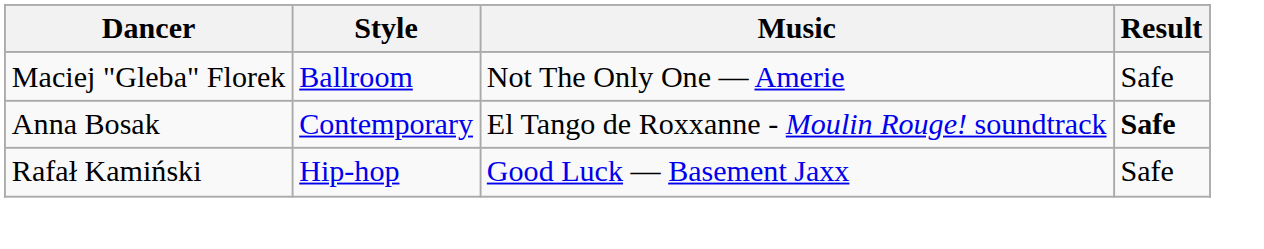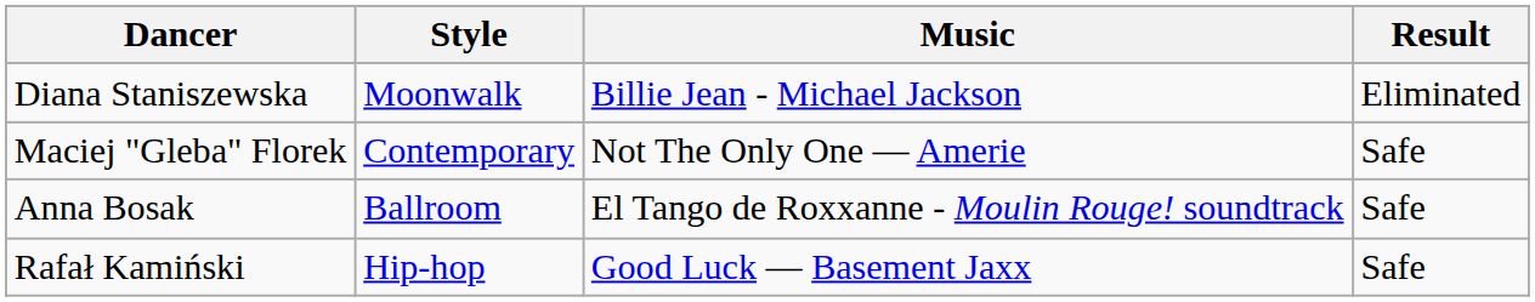+ row: Diana Staniszewska | Moonwalk | Billie Jean - Michael Jackson | Eliminated
Maciej "Gleba" Florek | Style: Ballroom -> Contemporary
Anna Bosak | Style: Contemporary -> Ballroom
Anna Bosak | Result: bold -> normal
